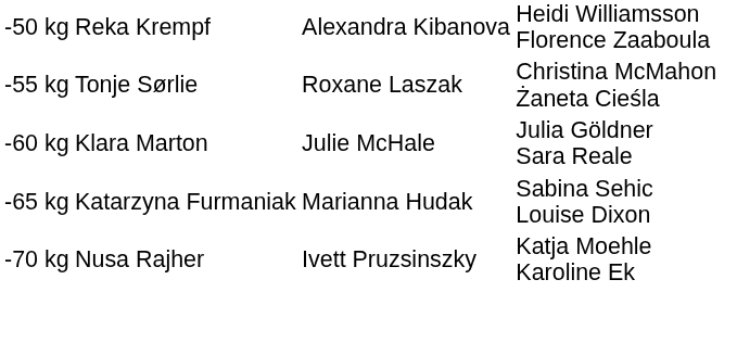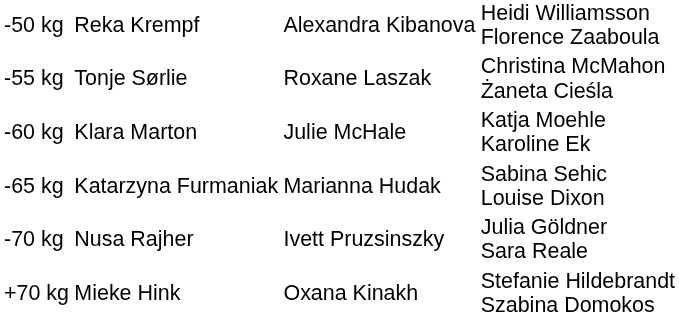-60 kg | column 4: Julia Göldner Sara Reale -> Katja Moehle Karoline Ek
-70 kg | column 4: Katja Moehle Karoline Ek -> Julia Göldner Sara Reale
+ row: +70 kg | Mieke Hink | Oxana Kinakh | Stefanie Hildebrandt Szabina Domokos
